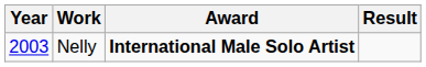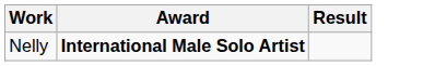- column: Year | 2003
